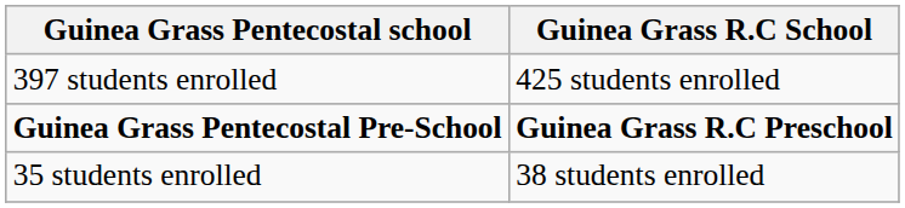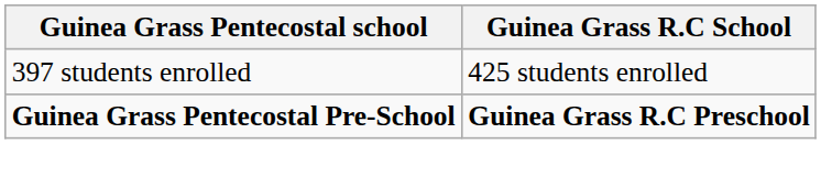- row: 35 students enrolled | 38 students enrolled
